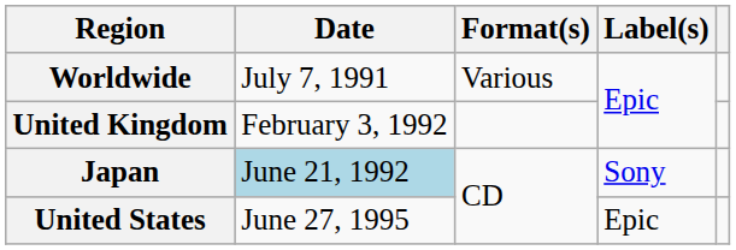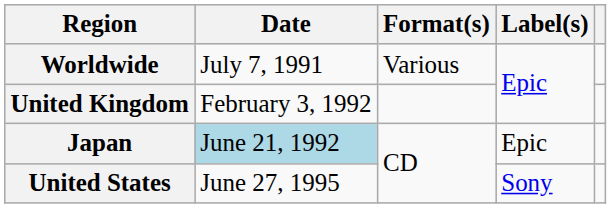Japan | Label(s): Sony -> Epic
United States | Label(s): Epic -> Sony
